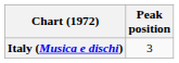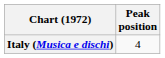Italy (Musica e dischi) | Peak position: 3 -> 4
